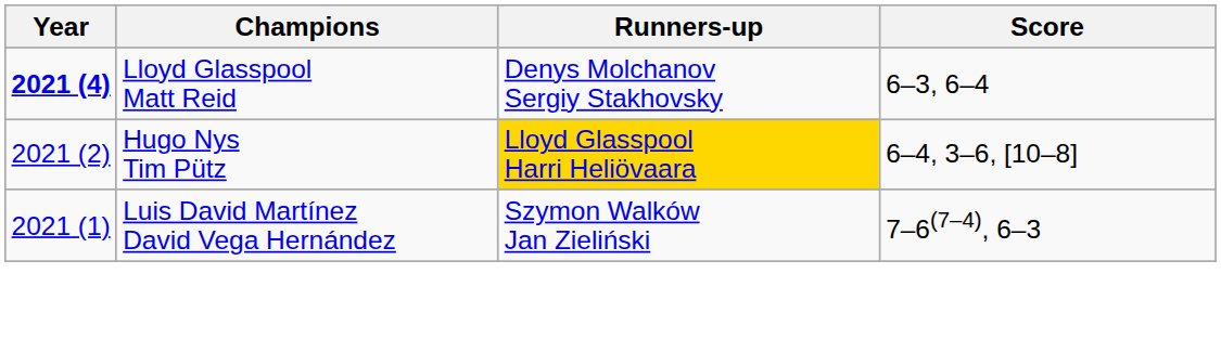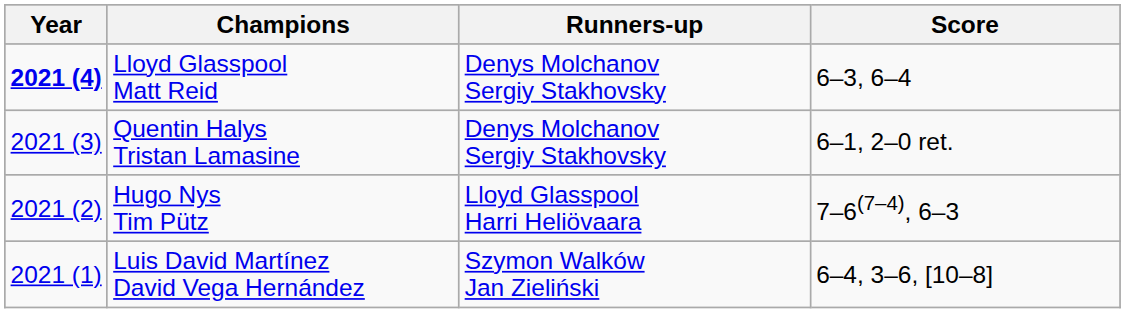+ row: 2021 (3) | Quentin Halys Tristan Lamasine | Denys Molchanov Sergiy Stakhovsky | 6–1, 2–0 ret.
Hugo Nys Tim Pütz | Runners-up: gold background -> no background
Hugo Nys Tim Pütz | Score: 6–4, 3–6, [10–8] -> 7–6(7–4), 6–3
Luis David Martínez David Vega Hernández | Score: 7–6(7–4), 6–3 -> 6–4, 3–6, [10–8]
